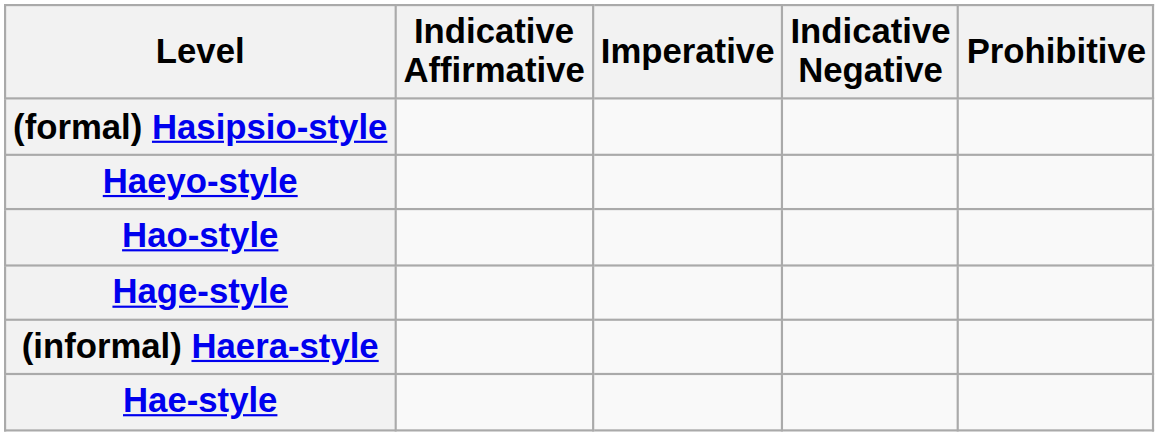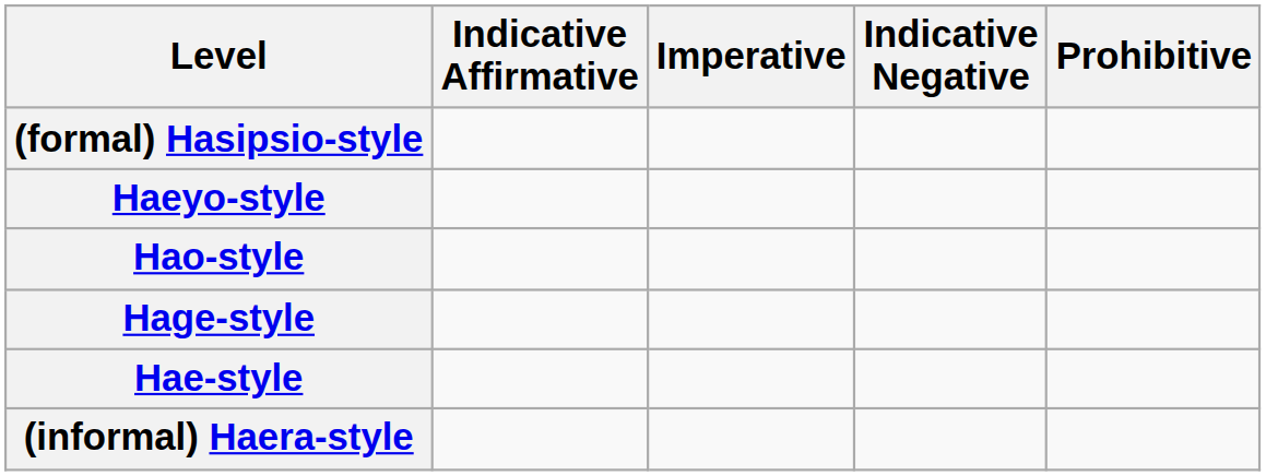rows swapped: Hae-style <-> (informal) Haera-style
